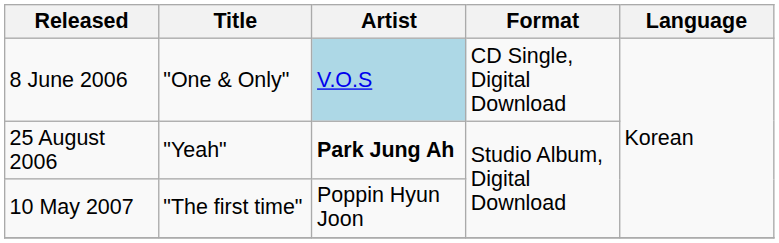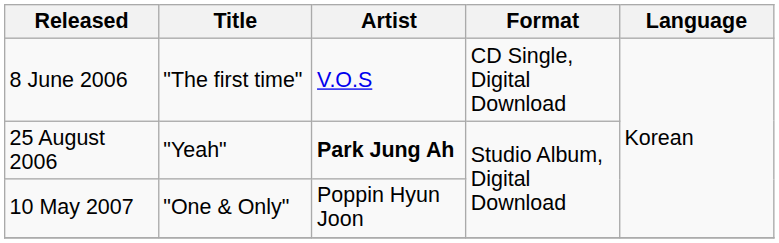8 June 2006 | Title: "One & Only" -> "The first time"
8 June 2006 | Artist: lightblue background -> no background
10 May 2007 | Title: "The first time" -> "One & Only"
